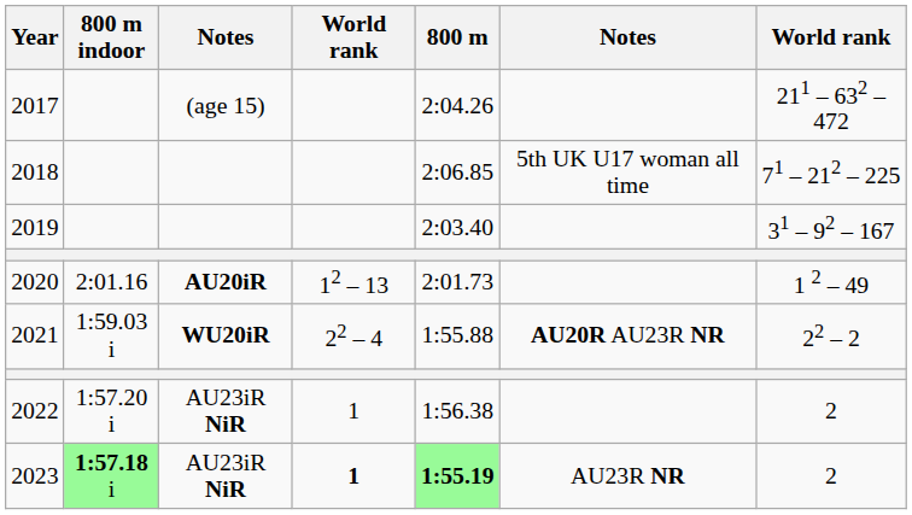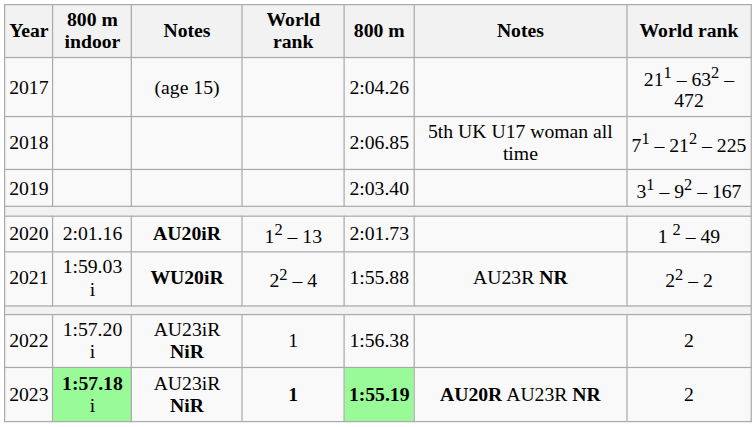2021 | column 6: AU20R AU23R NR -> AU23R NR
2023 | column 6: AU23R NR -> AU20R AU23R NR
